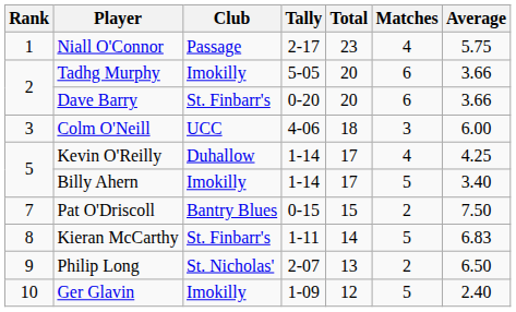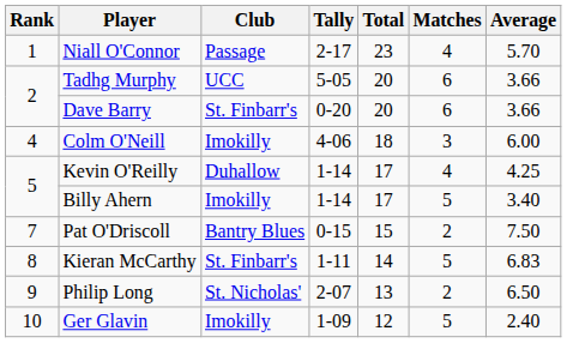Niall O'Connor | Average: 5.75 -> 5.70
Tadhg Murphy | Club: Imokilly -> UCC
Colm O'Neill | Rank: 3 -> 4
Colm O'Neill | Club: UCC -> Imokilly
